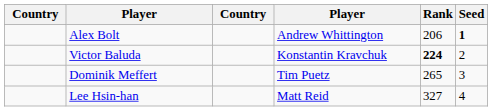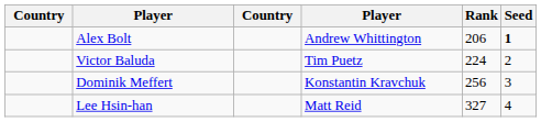Victor Baluda | column 4: Konstantin Kravchuk -> Tim Puetz
Victor Baluda | Rank: bold -> normal
Dominik Meffert | column 4: Tim Puetz -> Konstantin Kravchuk
Dominik Meffert | Rank: 265 -> 256
